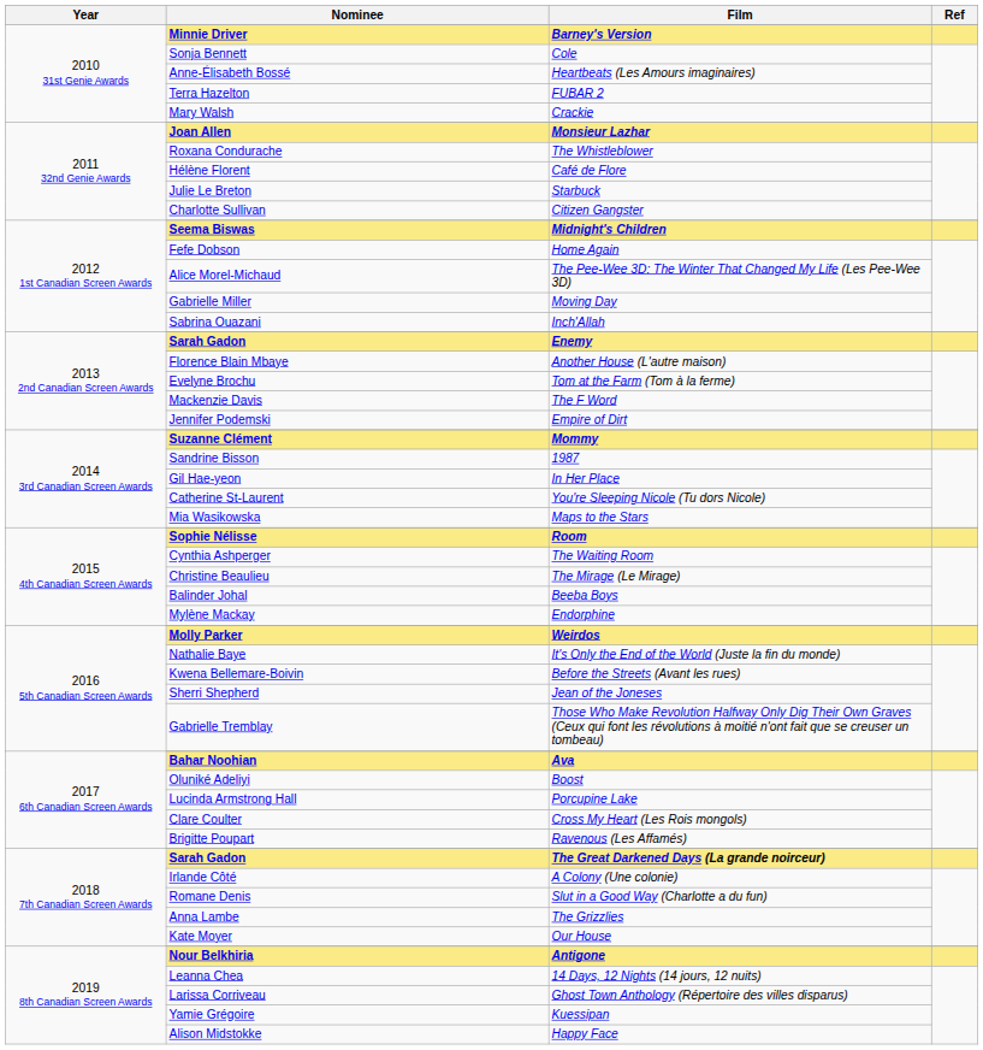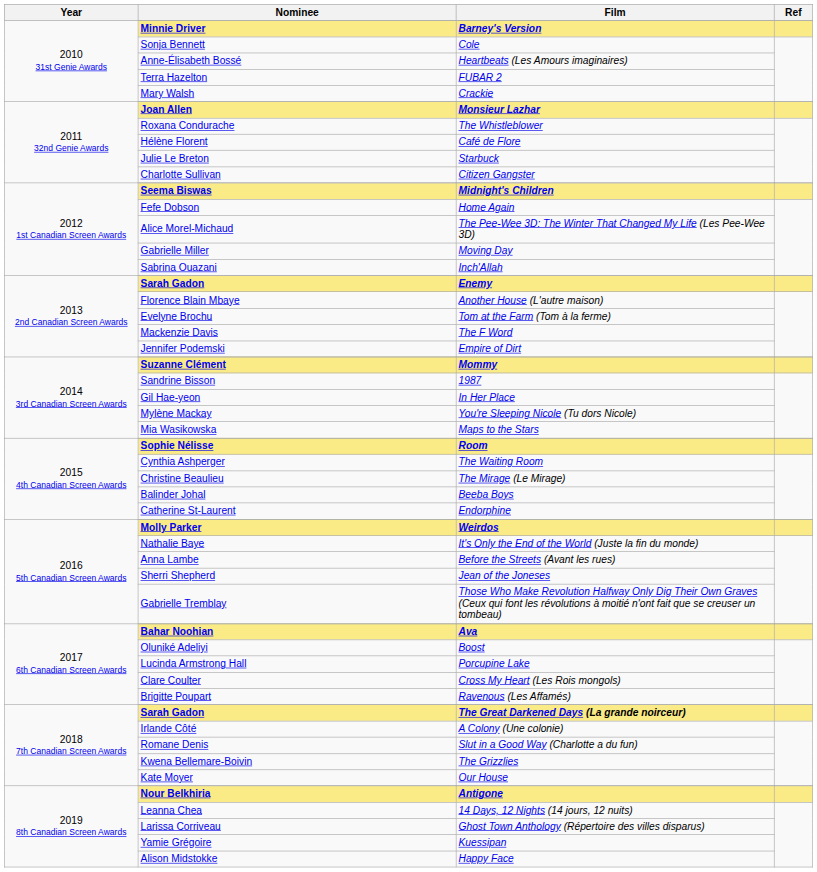You're Sleeping Nicole (Tu dors Nicole) | Nominee: Catherine St-Laurent -> Mylène Mackay
Endorphine | Nominee: Mylène Mackay -> Catherine St-Laurent
Before the Streets (Avant les rues) | Nominee: Kwena Bellemare-Boivin -> Anna Lambe
The Grizzlies | Nominee: Anna Lambe -> Kwena Bellemare-Boivin
